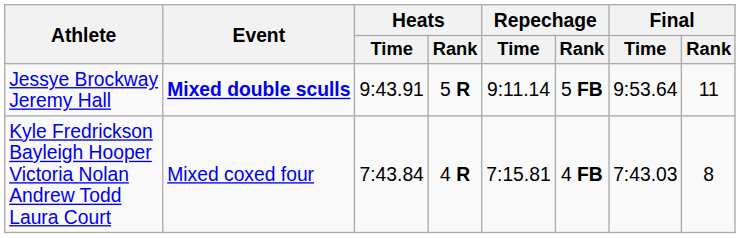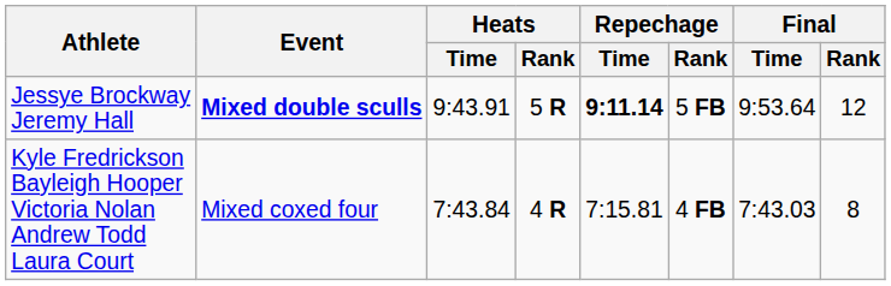Jessye Brockway Jeremy Hall | Repechage / Time: normal -> bold
Jessye Brockway Jeremy Hall | Final / Rank: 11 -> 12
